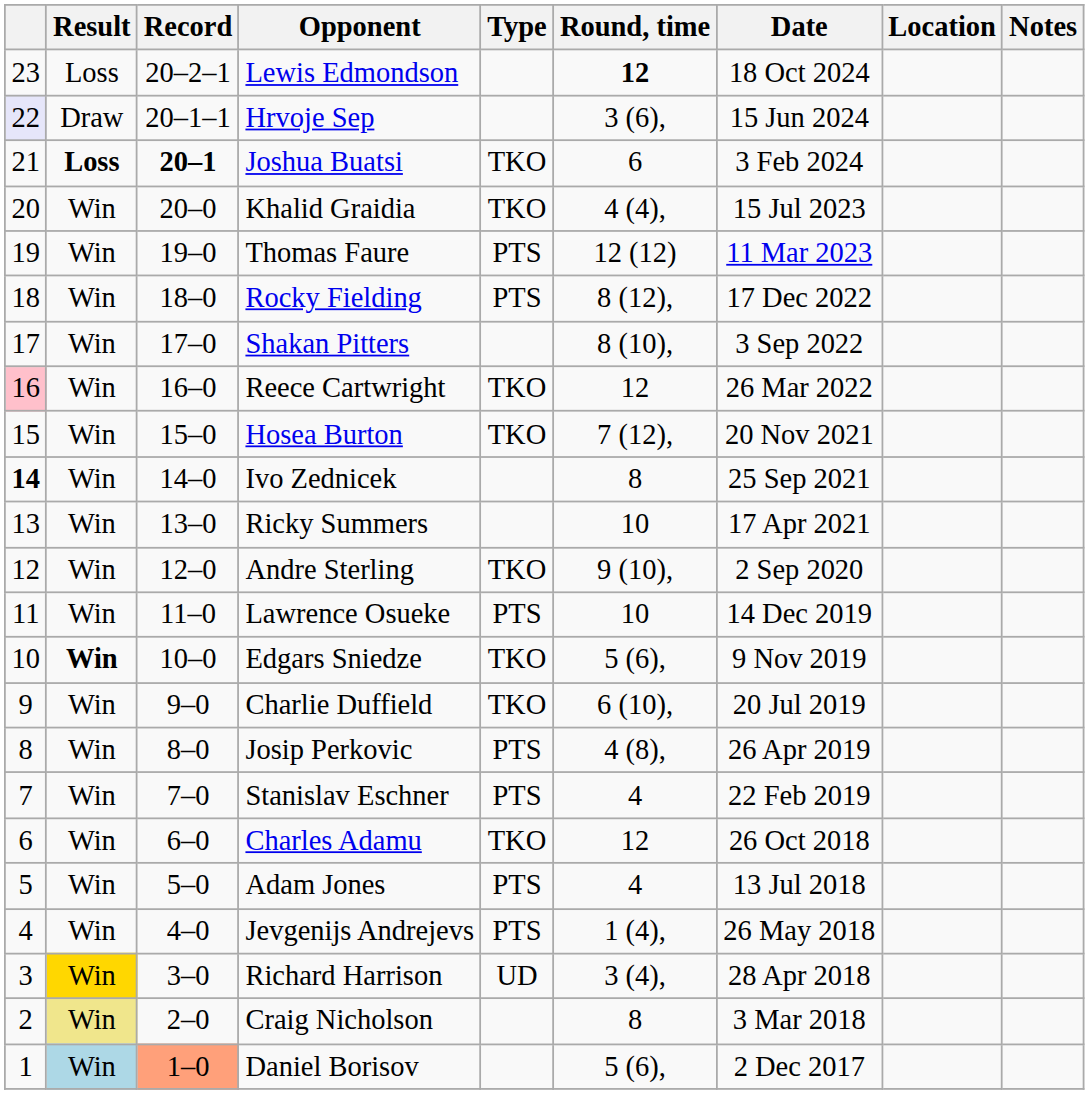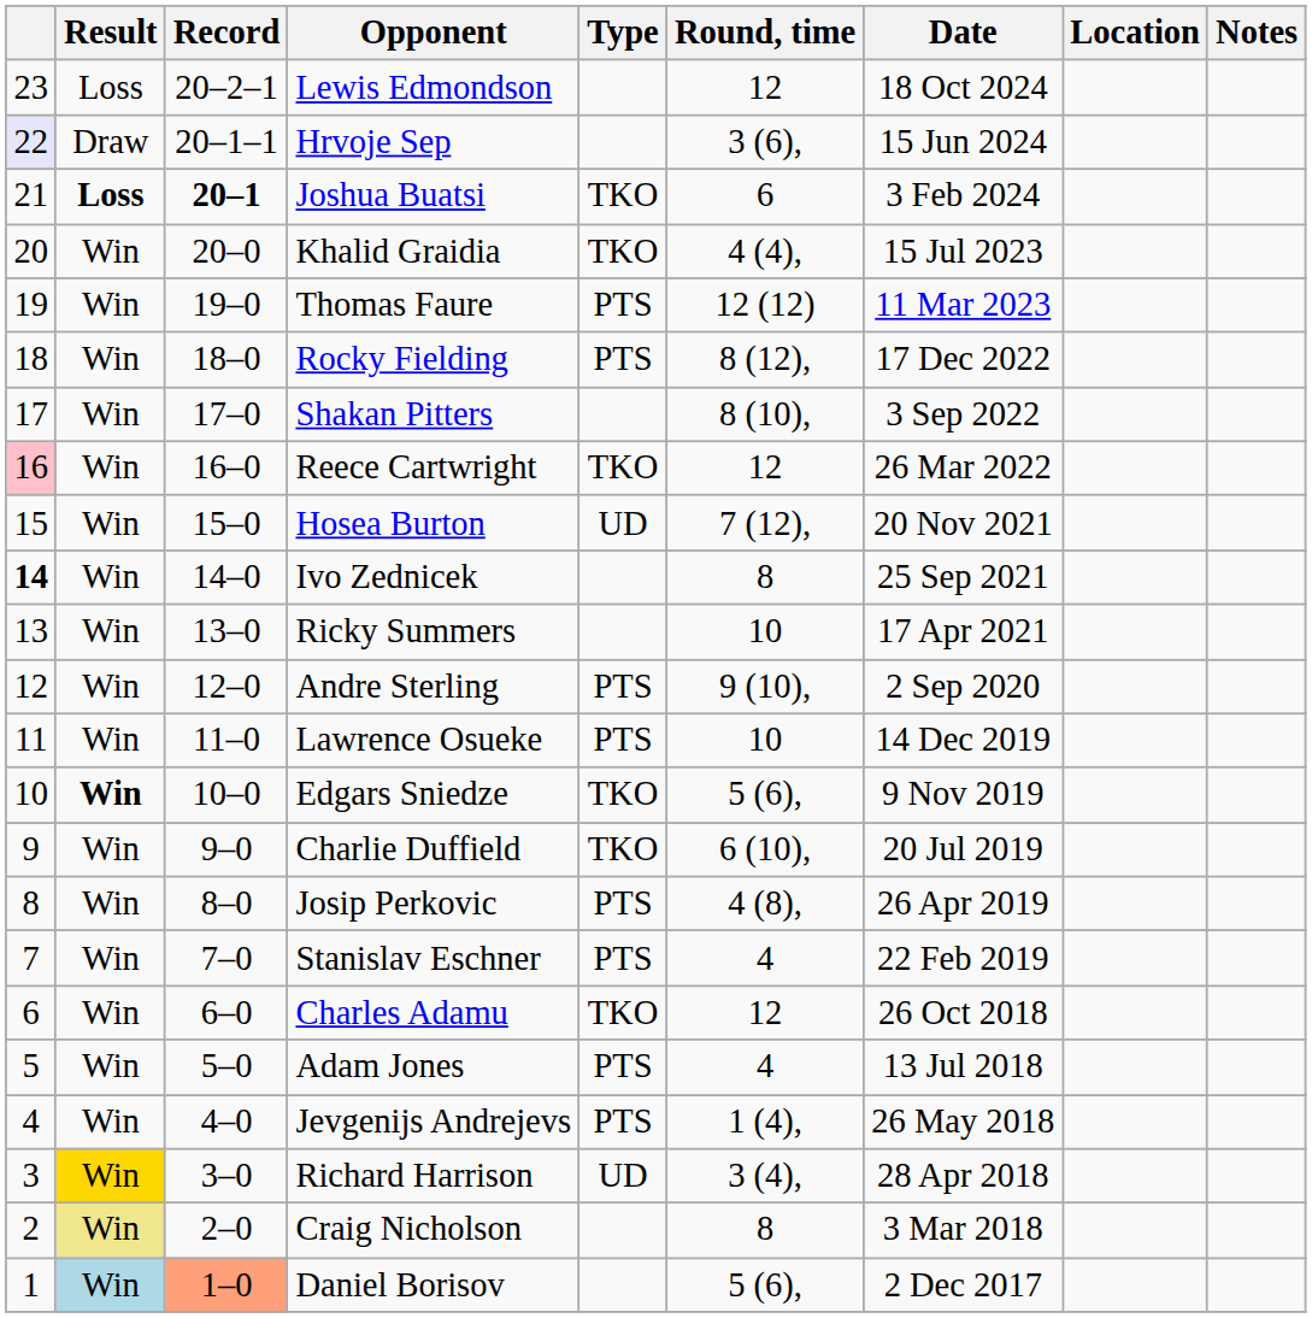Lewis Edmondson | Round, time: bold -> normal
Hosea Burton | Type: TKO -> UD
Andre Sterling | Type: TKO -> PTS
